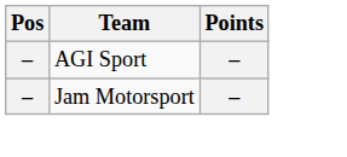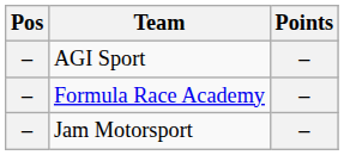+ row: – | Formula Race Academy | –
